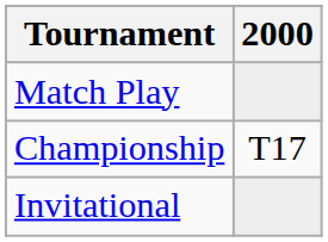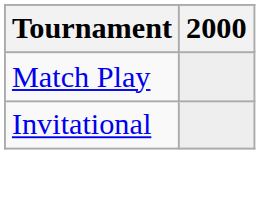- row: Championship | T17
